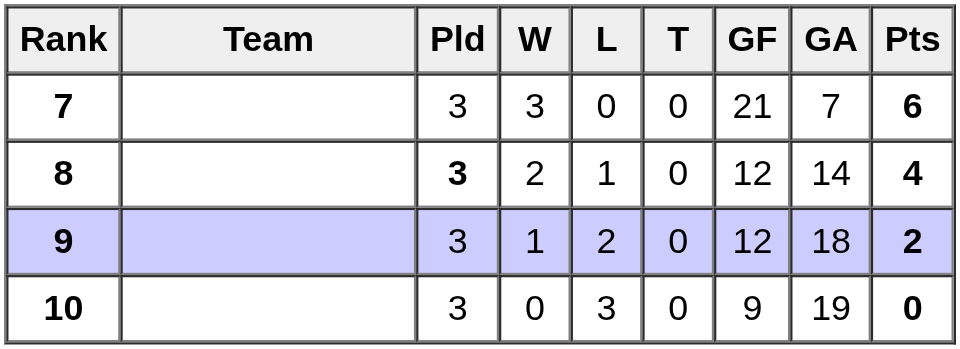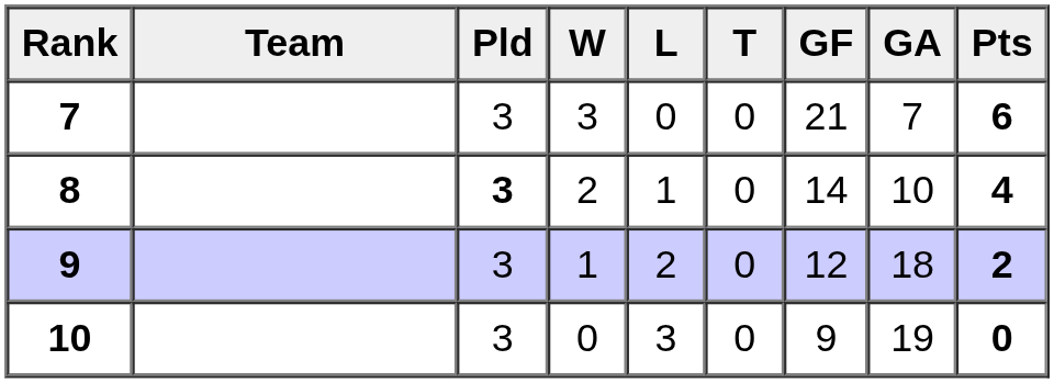8 | GF: 12 -> 14
8 | GA: 14 -> 10
